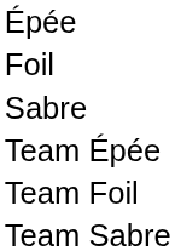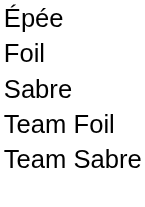- row: Team Épée
